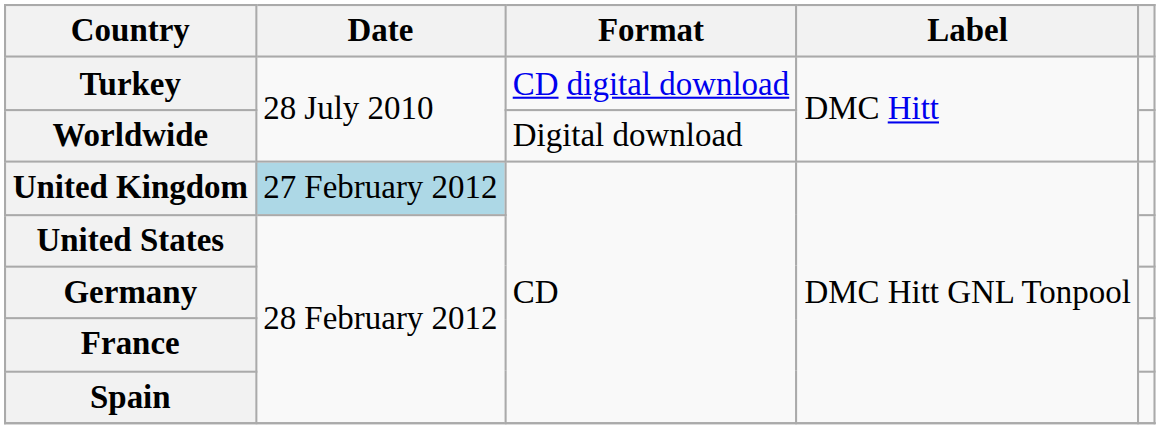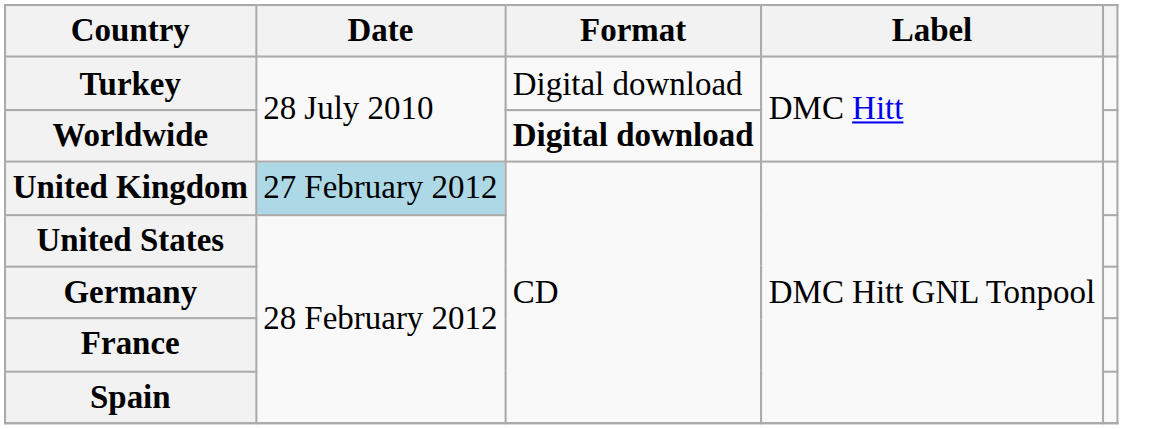Turkey | Format: CD digital download -> Digital download
Worldwide | Format: normal -> bold
